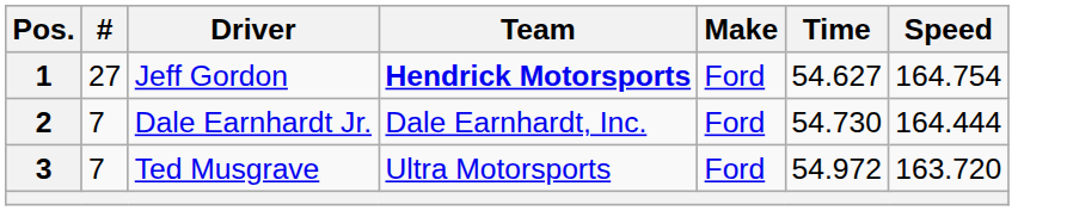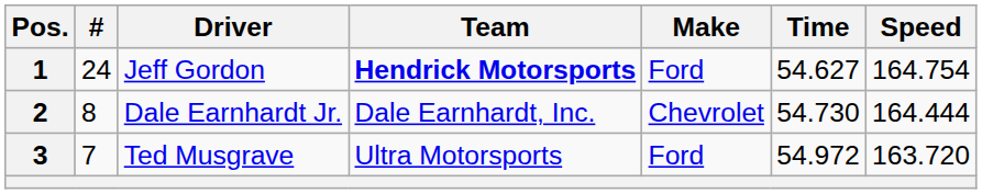1 | #: 27 -> 24
2 | #: 7 -> 8
2 | Make: Ford -> Chevrolet
